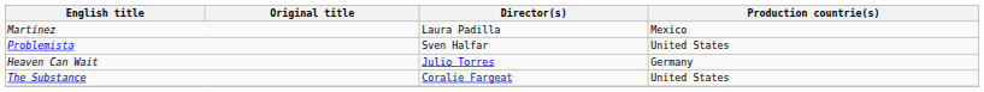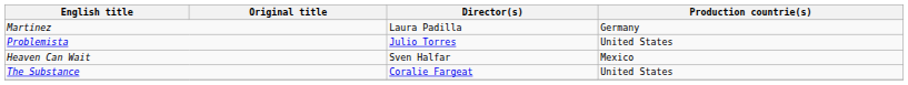Martínez | Production countrie(s): Mexico -> Germany
Problemista | Director(s): Sven Halfar -> Julio Torres
Heaven Can Wait | Director(s): Julio Torres -> Sven Halfar
Heaven Can Wait | Production countrie(s): Germany -> Mexico
